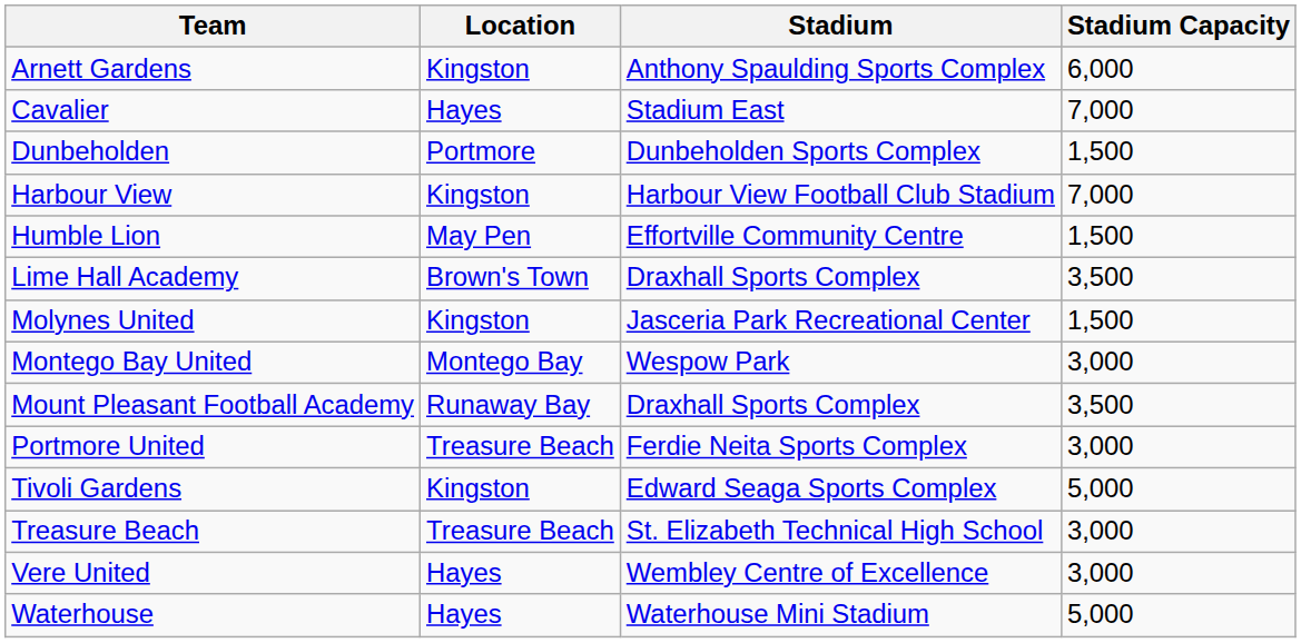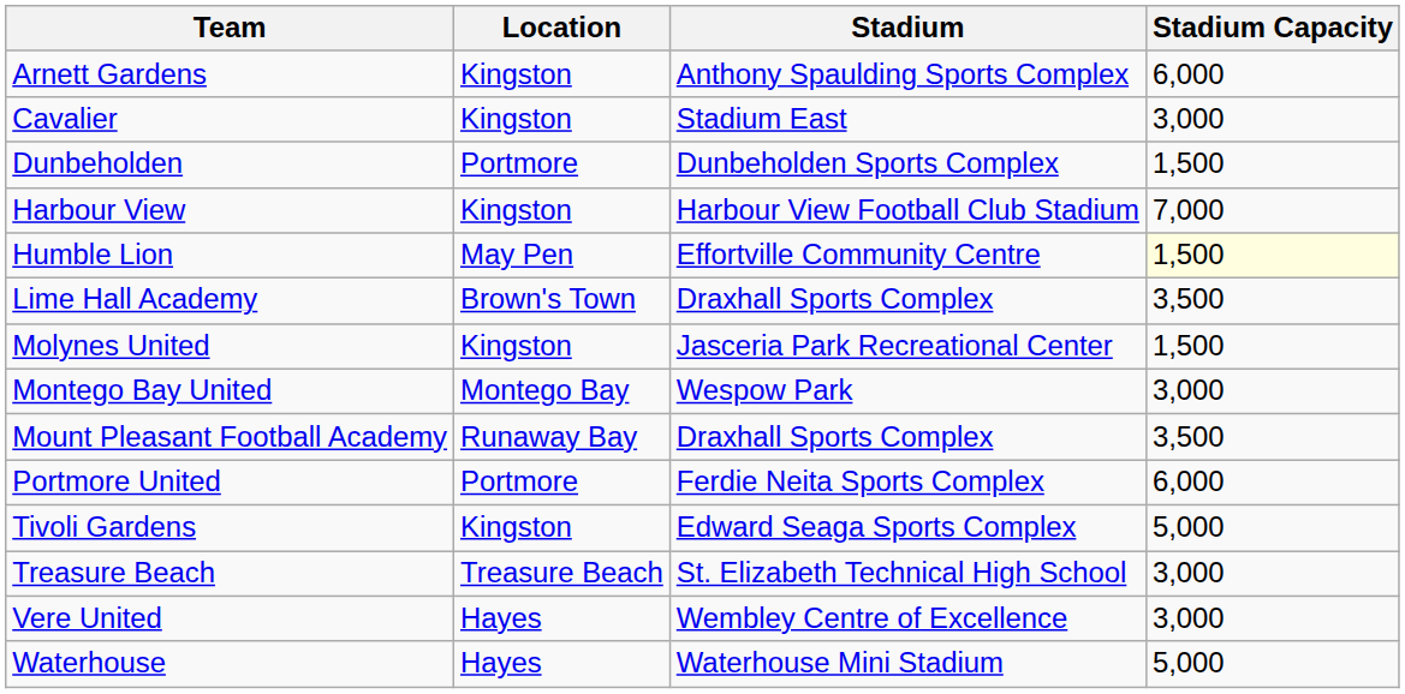Cavalier | Location: Hayes -> Kingston
Cavalier | Stadium Capacity: 7,000 -> 3,000
Humble Lion | Stadium Capacity: no background -> lightyellow background
Portmore United | Location: Treasure Beach -> Portmore
Portmore United | Stadium Capacity: 3,000 -> 6,000
